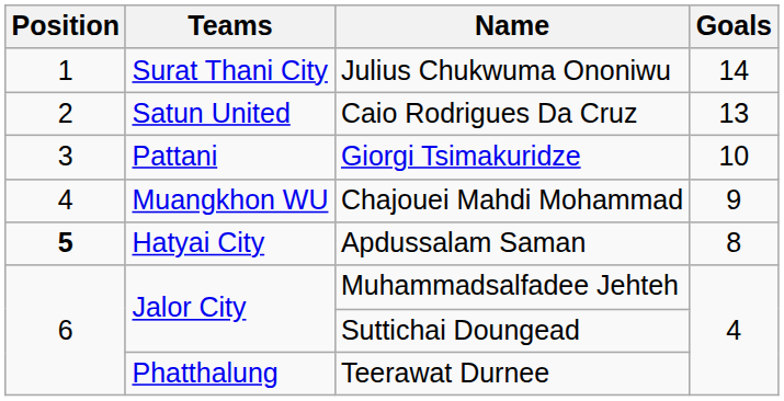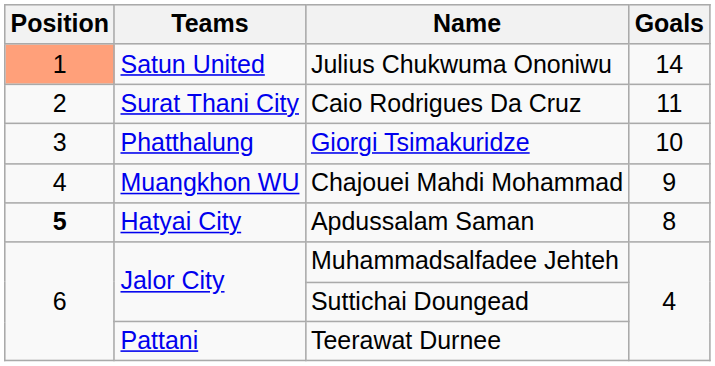Julius Chukwuma Ononiwu | Position: no background -> lightsalmon background
Julius Chukwuma Ononiwu | Teams: Surat Thani City -> Satun United
Caio Rodrigues Da Cruz | Teams: Satun United -> Surat Thani City
Caio Rodrigues Da Cruz | Goals: 13 -> 11
Giorgi Tsimakuridze | Teams: Pattani -> Phatthalung
Teerawat Durnee | Teams: Phatthalung -> Pattani
